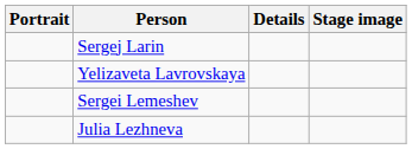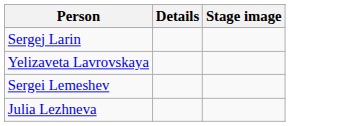- column: Portrait
